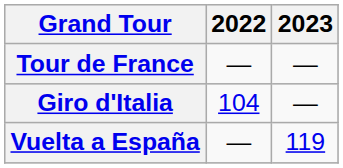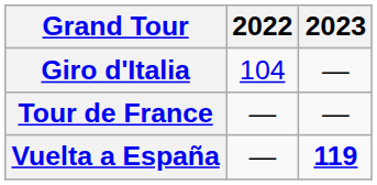rows swapped: Giro d'Italia <-> Tour de France
Vuelta a España | 2023: normal -> bold
